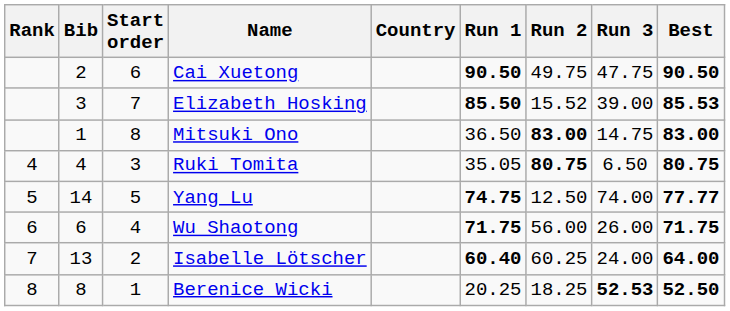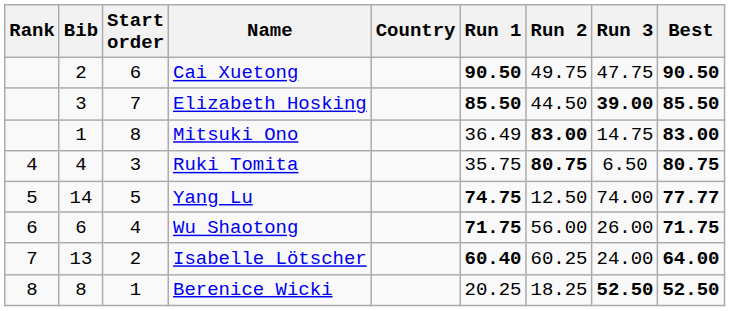Elizabeth Hosking | Run 2: 15.52 -> 44.50
Elizabeth Hosking | Run 3: normal -> bold
Elizabeth Hosking | Best: 85.53 -> 85.50
Mitsuki Ono | Run 1: 36.50 -> 36.49
Ruki Tomita | Run 1: 35.05 -> 35.75
Berenice Wicki | Run 3: 52.53 -> 52.50
